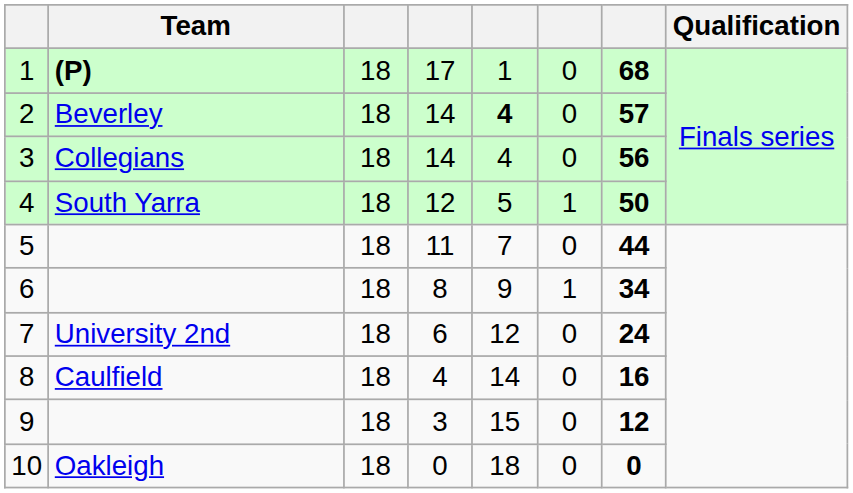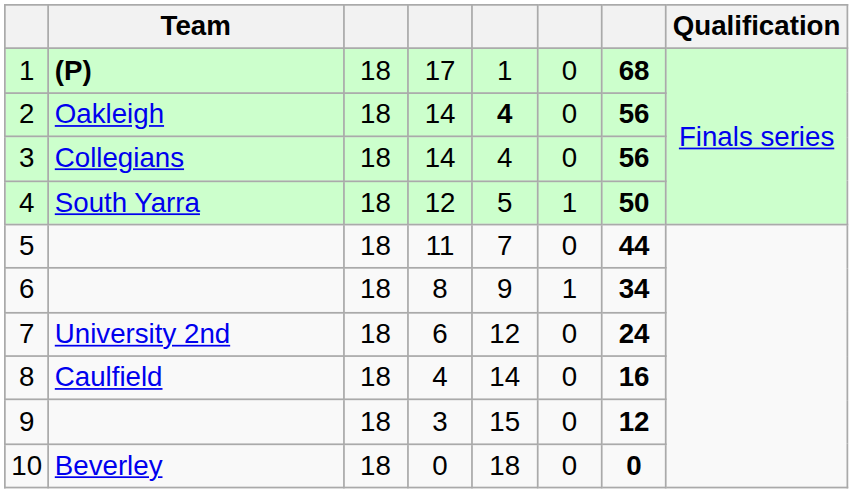2 | Team: Beverley -> Oakleigh
2 | column 7: 57 -> 56
10 | Team: Oakleigh -> Beverley
